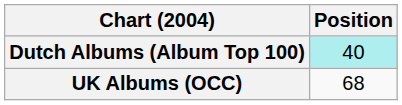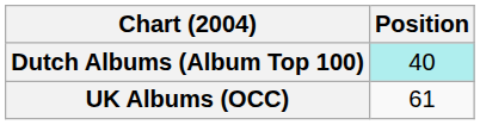UK Albums (OCC) | Position: 68 -> 61
